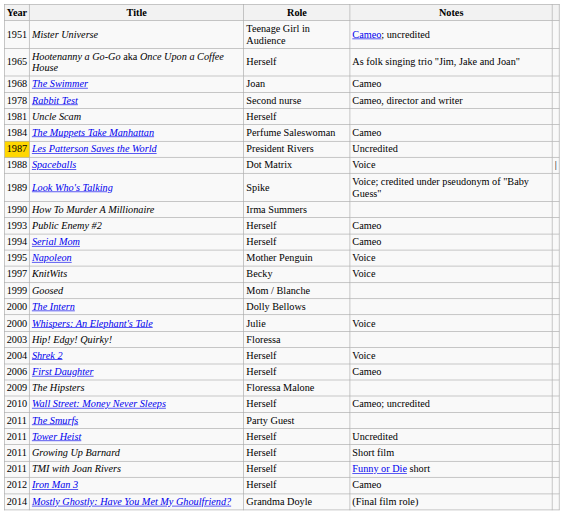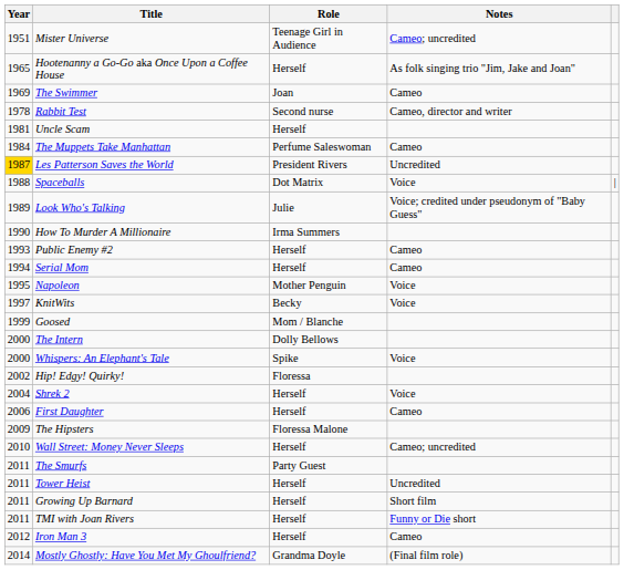The Swimmer | Year: 1968 -> 1969
Look Who's Talking | Role: Spike -> Julie
Whispers: An Elephant's Tale | Role: Julie -> Spike
Hip! Edgy! Quirky! | Year: 2003 -> 2002
